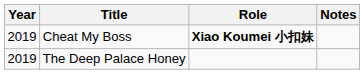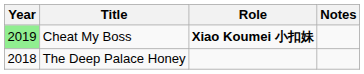Cheat My Boss | Year: no background -> lightgreen background
The Deep Palace Honey | Year: 2019 -> 2018
